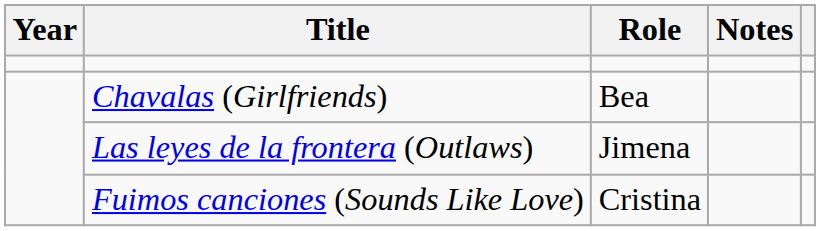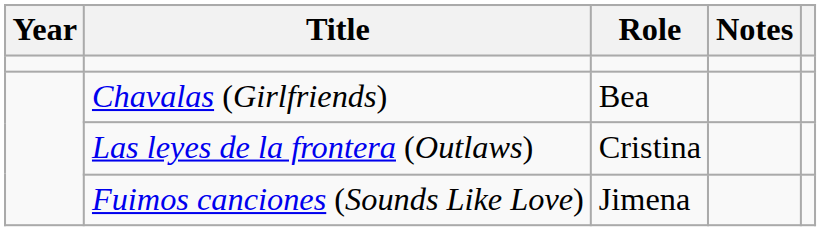Las leyes de la frontera (Outlaws) | Role: Jimena -> Cristina
Fuimos canciones (Sounds Like Love) | Role: Cristina -> Jimena
